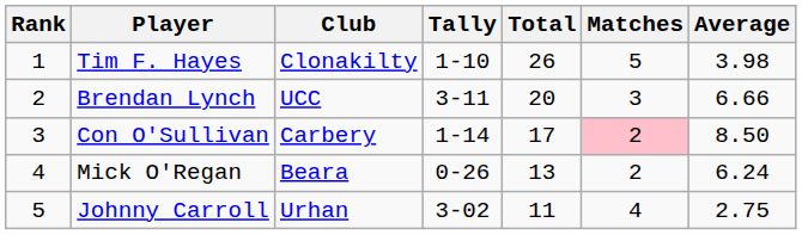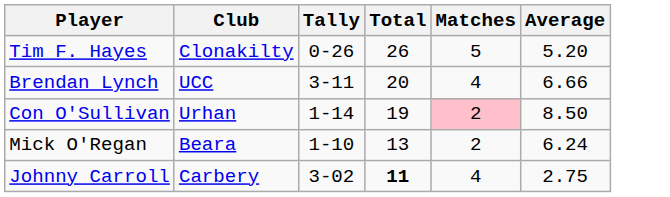- column: Rank | 1 | 2 | 3 | 4 | 5
Tim F. Hayes | Tally: 1-10 -> 0-26
Tim F. Hayes | Average: 3.98 -> 5.20
Brendan Lynch | Matches: 3 -> 4
Con O'Sullivan | Club: Carbery -> Urhan
Con O'Sullivan | Total: 17 -> 19
Mick O'Regan | Tally: 0-26 -> 1-10
Johnny Carroll | Club: Urhan -> Carbery
Johnny Carroll | Total: normal -> bold
